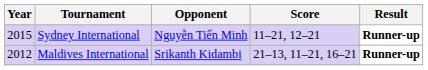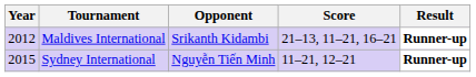rows swapped: Maldives International <-> Sydney International
